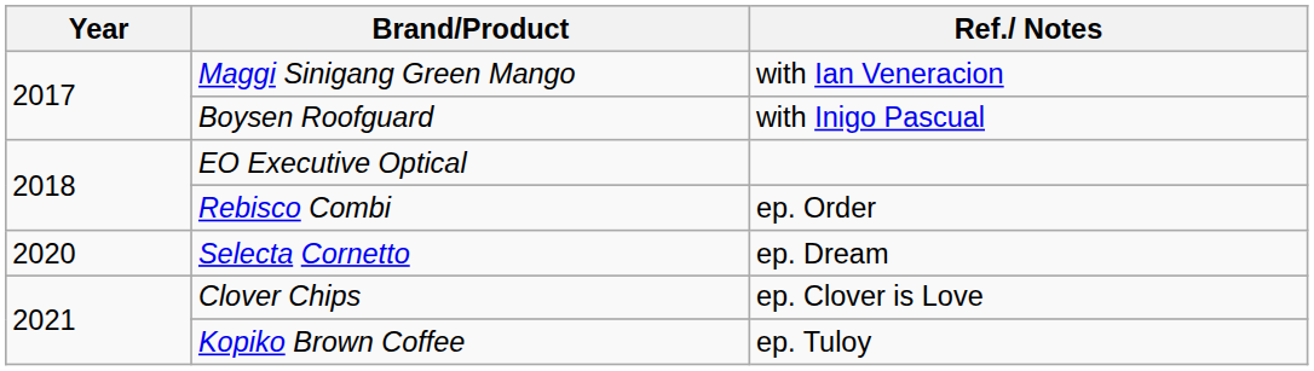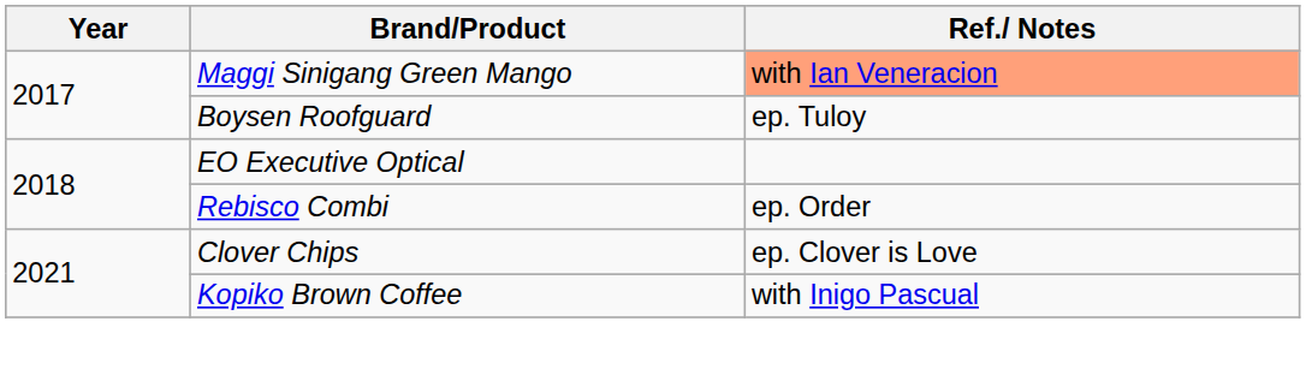Maggi Sinigang Green Mango | Ref./ Notes: no background -> lightsalmon background
Boysen Roofguard | Ref./ Notes: with Inigo Pascual -> ep. Tuloy
- row: 2020 | Selecta Cornetto | ep. Dream
Kopiko Brown Coffee | Ref./ Notes: ep. Tuloy -> with Inigo Pascual
